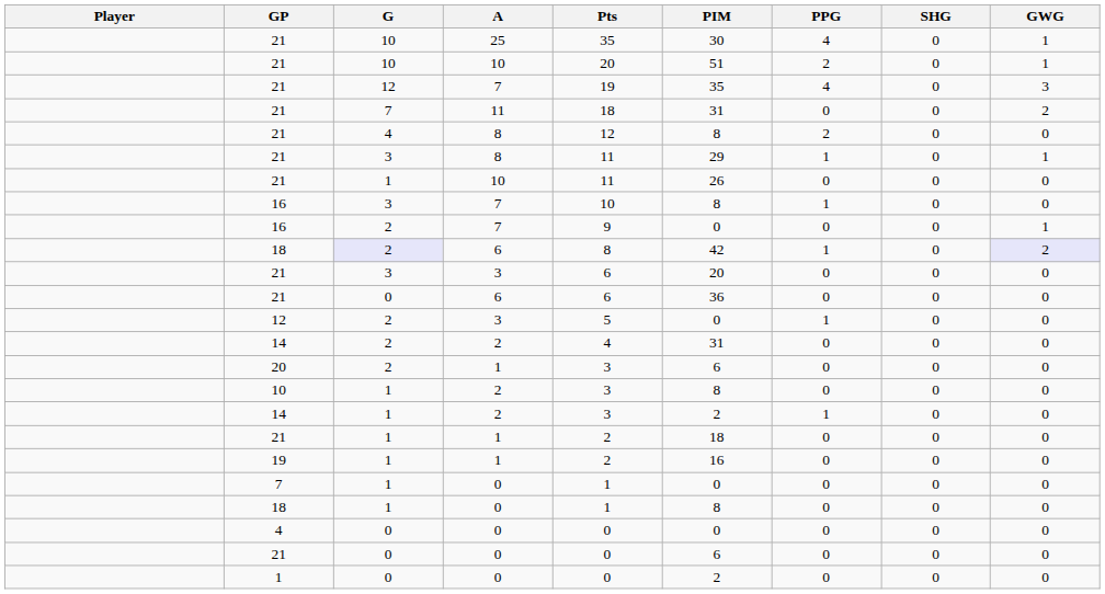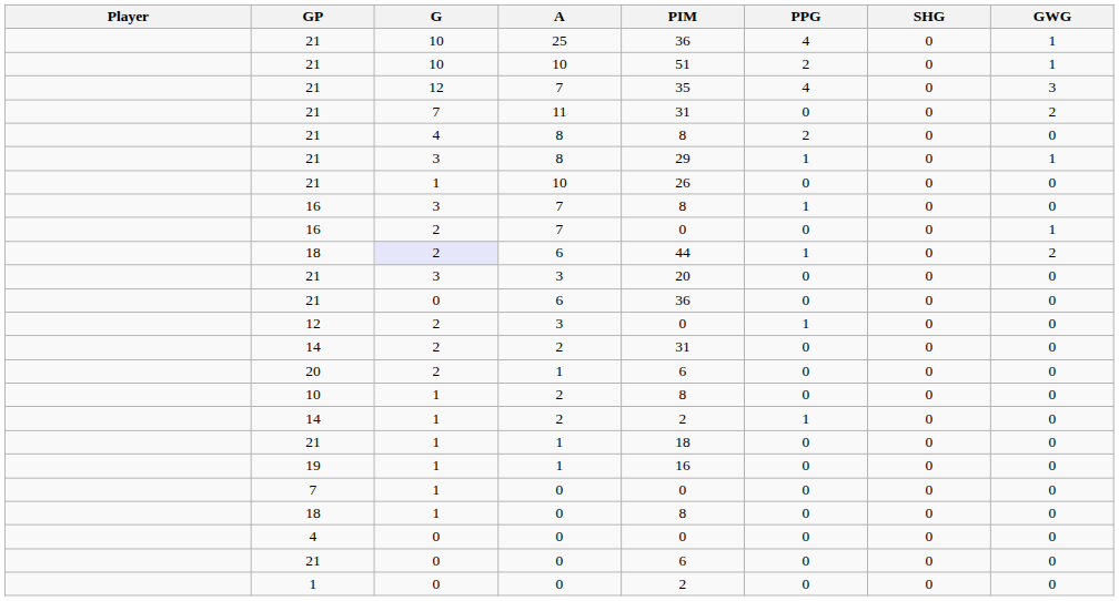- column: Pts | 35 | 20 | 19 | 18 | 12 | 11 | 11 | 10 | 9 | 8 | 6 | 6 | 5 | 4 | 3 | 3 | 3 | 2 | 2 | 1 | 1 | 0 | 0 | 0
21 / 25 | PIM: 30 -> 36
18 / 6 | PIM: 42 -> 44
18 / 6 | GWG: lavender background -> no background
